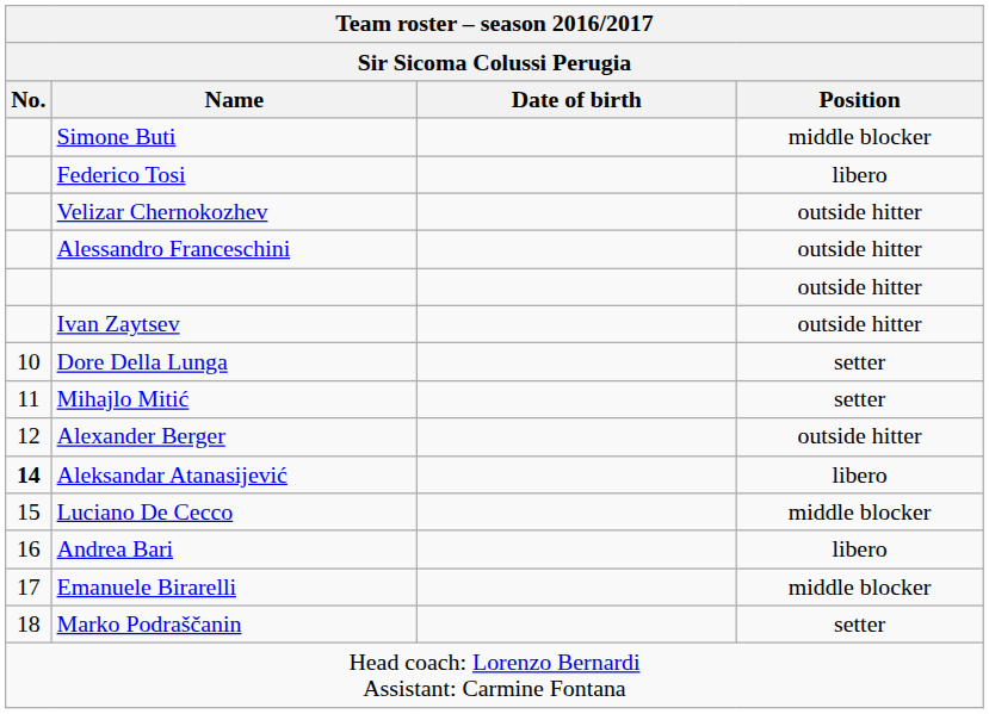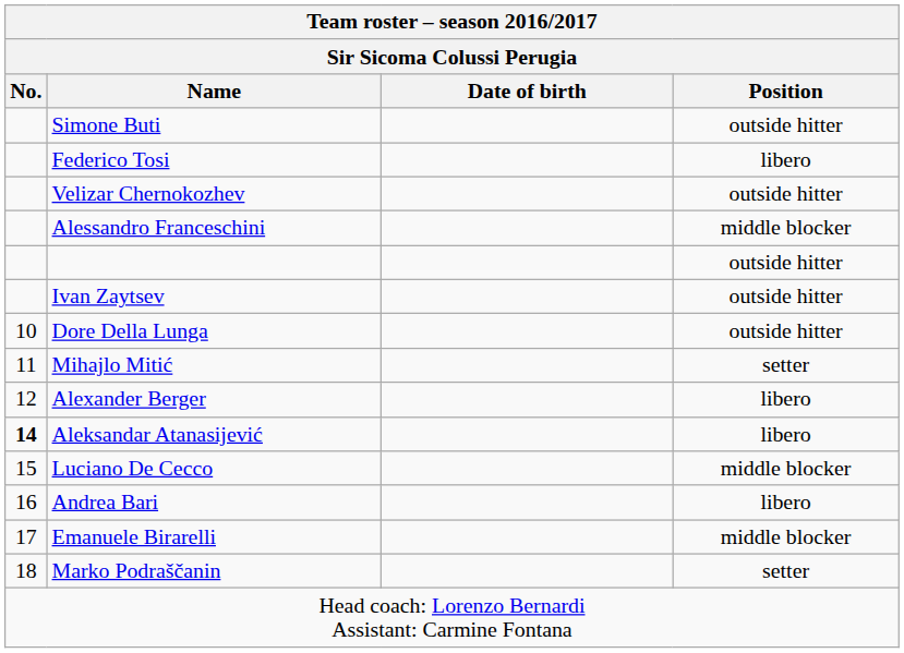Simone Buti | Position: middle blocker -> outside hitter
Alessandro Franceschini | Position: outside hitter -> middle blocker
Dore Della Lunga | Position: setter -> outside hitter
Alexander Berger | Position: outside hitter -> libero
